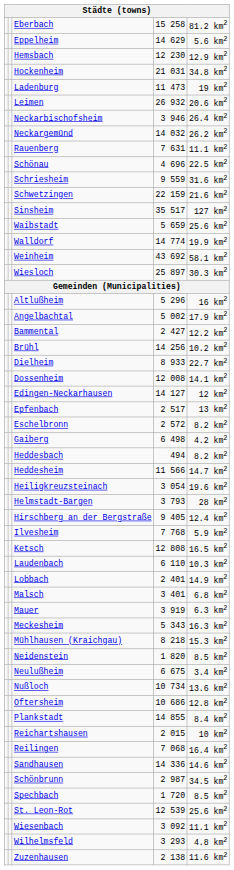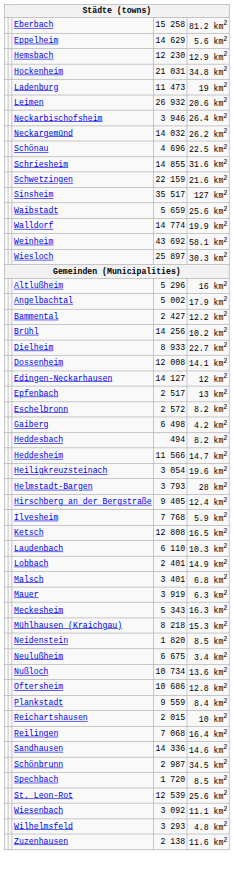- row: Rauenberg | 7 631 | 11.1 km2
Schriesheim | column 4: 9 559 -> 14 855
Plankstadt | column 4: 14 855 -> 9 559
